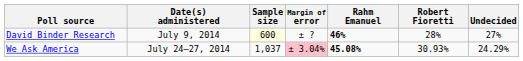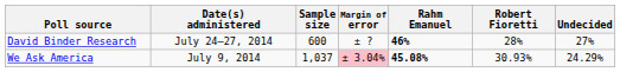David Binder Research | Date(s) administered: July 9, 2014 -> July 24–27, 2014
David Binder Research | Sample size: lightyellow background -> no background
We Ask America | Date(s) administered: July 24–27, 2014 -> July 9, 2014
